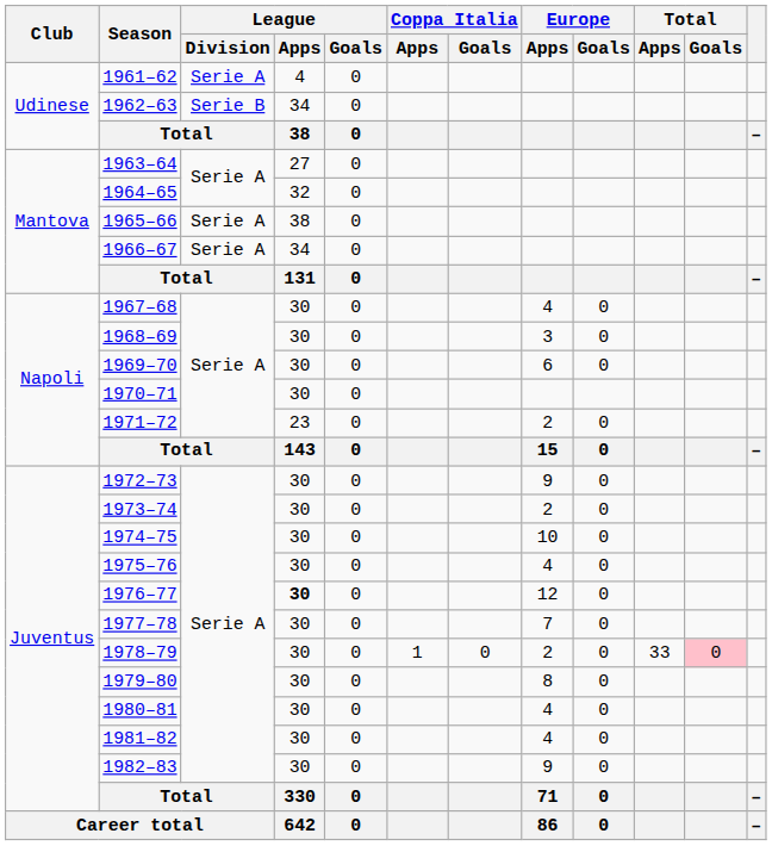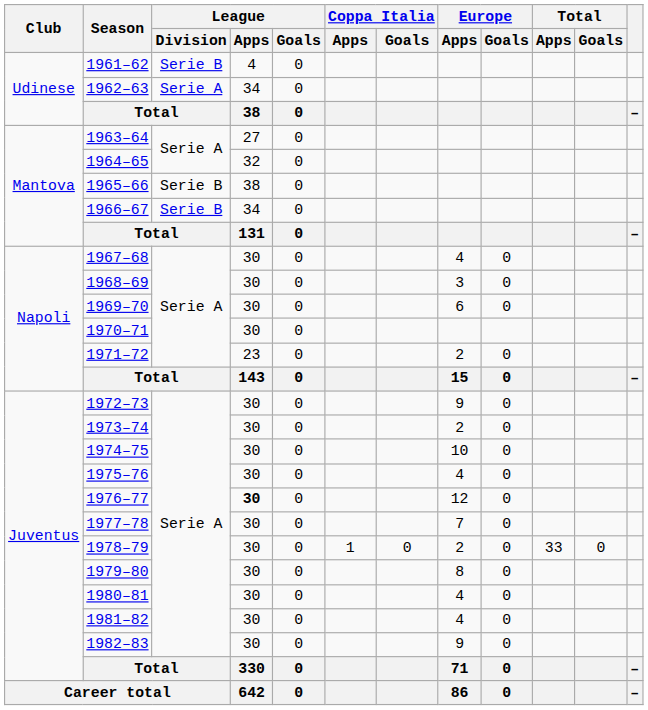1961–62 | League / Division: Serie A -> Serie B
1962–63 | League / Division: Serie B -> Serie A
1965–66 | League / Division: Serie A -> Serie B
1966–67 | League / Division: Serie A -> Serie B
1978–79 | Total / Goals: pink background -> no background
